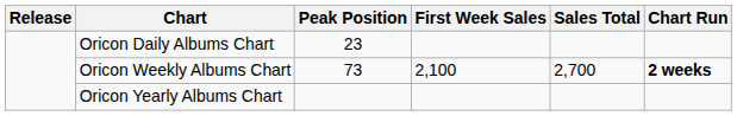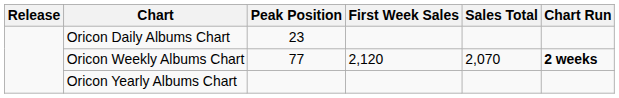Oricon Weekly Albums Chart | Peak Position: 73 -> 77
Oricon Weekly Albums Chart | First Week Sales: 2,100 -> 2,120
Oricon Weekly Albums Chart | Sales Total: 2,700 -> 2,070
